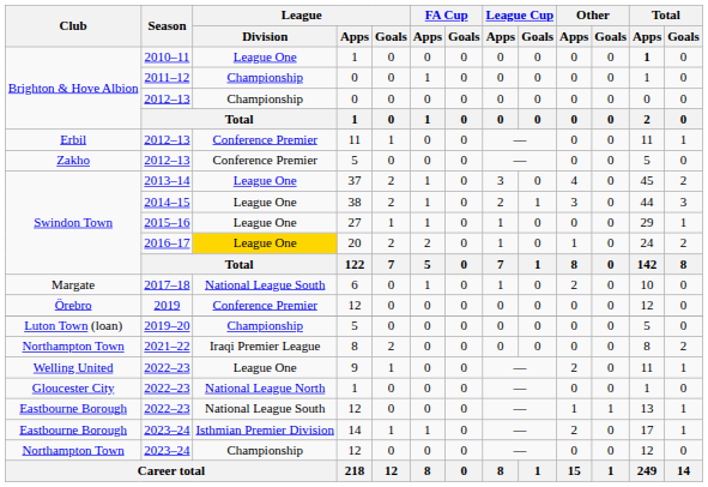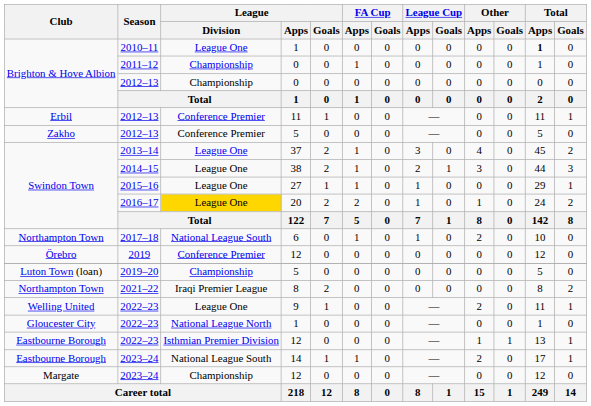2017–18 | Club: Margate -> Northampton Town
2022–23 / 12 | League / Division: National League South -> Isthmian Premier Division
2023–24 / 14 | League / Division: Isthmian Premier Division -> National League South
2023–24 / 12 | Club: Northampton Town -> Margate
